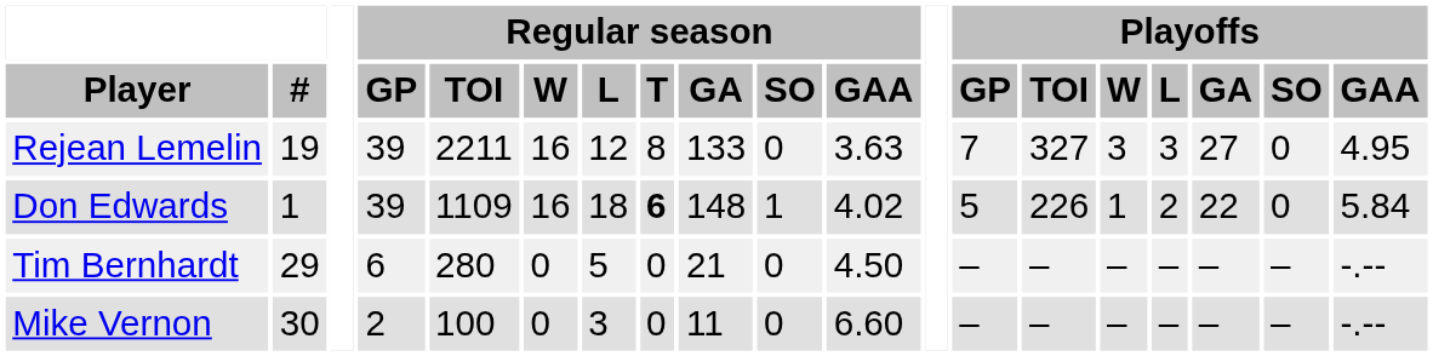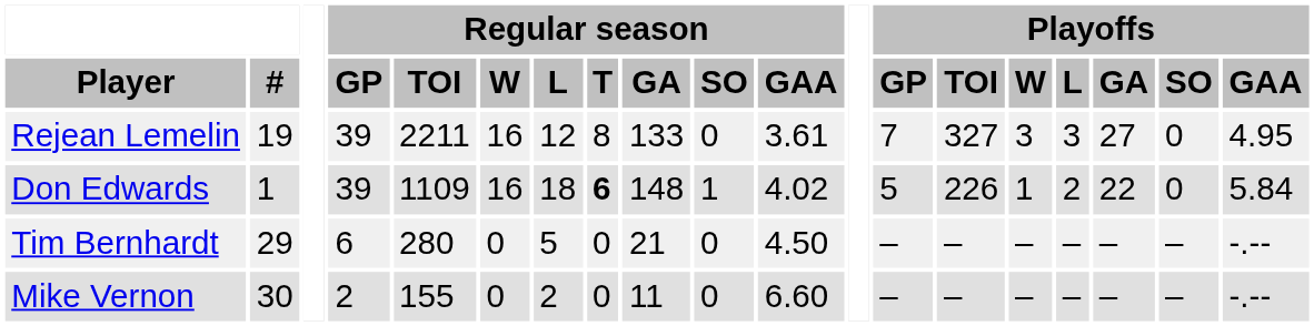Rejean Lemelin | Regular season / GAA: 3.63 -> 3.61
Mike Vernon | Regular season / TOI: 100 -> 155
Mike Vernon | Regular season / L: 3 -> 2
